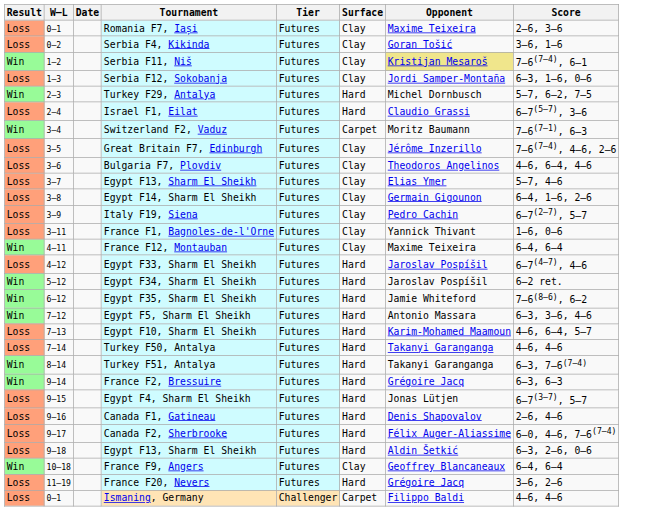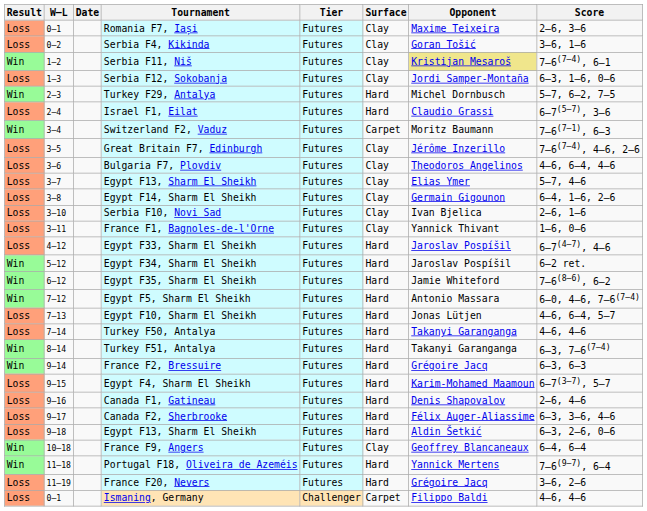- row: Loss | 3–9 | Italy F19, Siena | Futures | Clay | Pedro Cachin | 6–7(2–7), 5–7
+ row: Loss | 3–10 | Serbia F10, Novi Sad | Futures | Clay | Ivan Bjelica | 2–6, 1–6
- row: Win | 4–11 | France F12, Montauban | Futures | Clay | Maxime Teixeira | 6–4, 6–4
Egypt F5, Sharm El Sheikh | Score: 6–3, 3–6, 4–6 -> 6–0, 4–6, 7–6(7–4)
Egypt F10, Sharm El Sheikh | Opponent: Karim-Mohamed Maamoun -> Jonas Lütjen
Egypt F4, Sharm El Sheikh | Opponent: Jonas Lütjen -> Karim-Mohamed Maamoun
Canada F2, Sherbrooke | Score: 6–0, 4–6, 7–6(7–4) -> 6–3, 3–6, 4–6
+ row: Win | 11–18 | Portugal F18, Oliveira de Azeméis | Futures | Hard | Yannick Mertens | 7–6(9–7), 6–4
